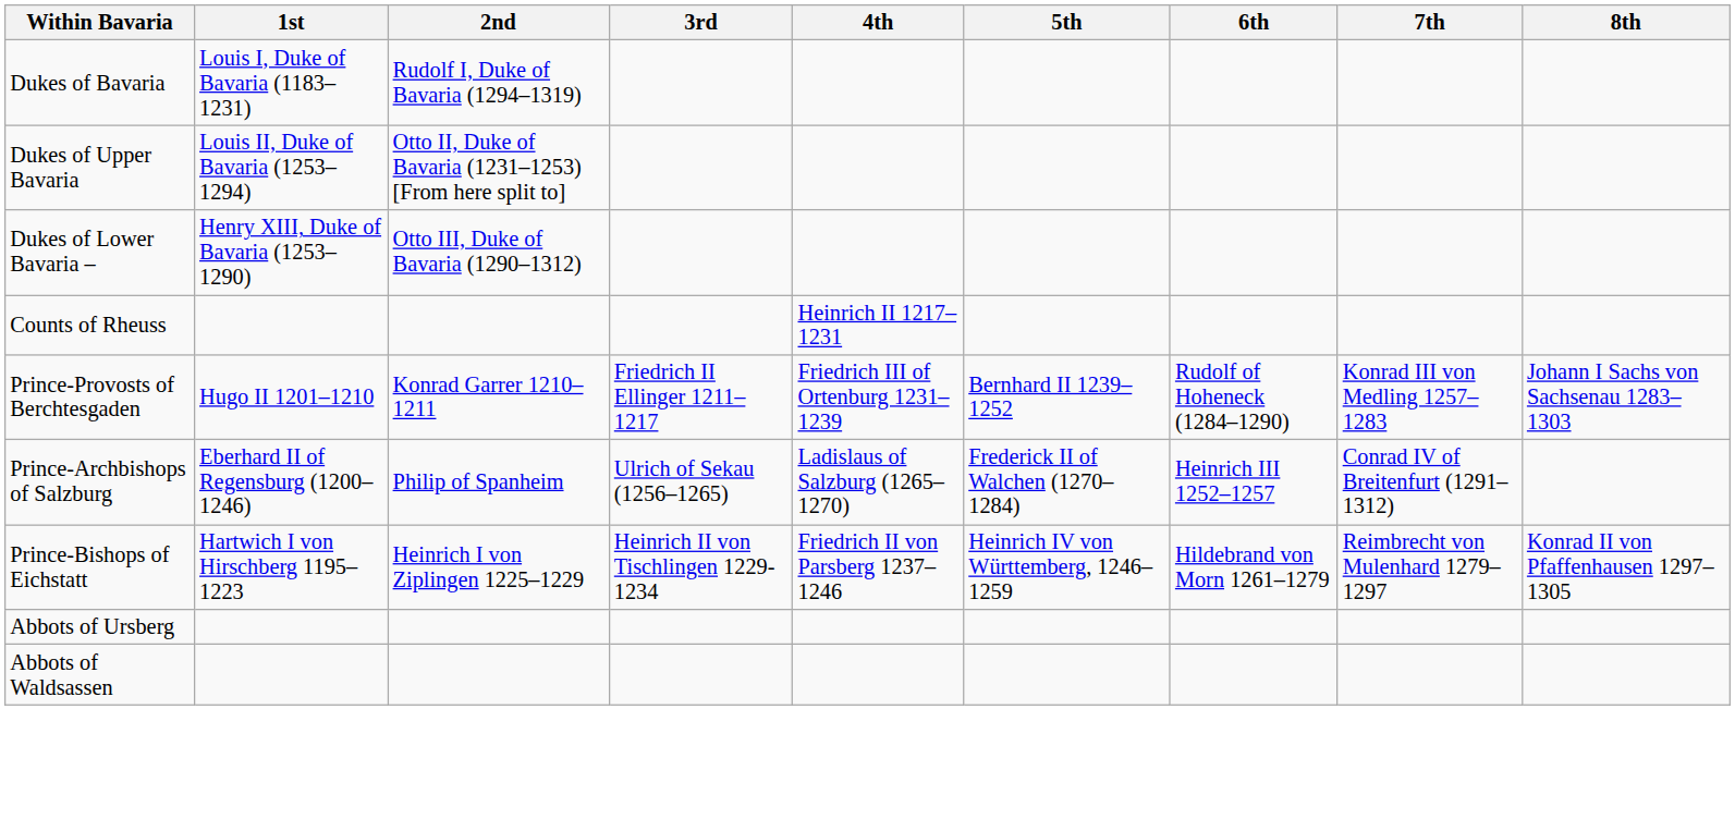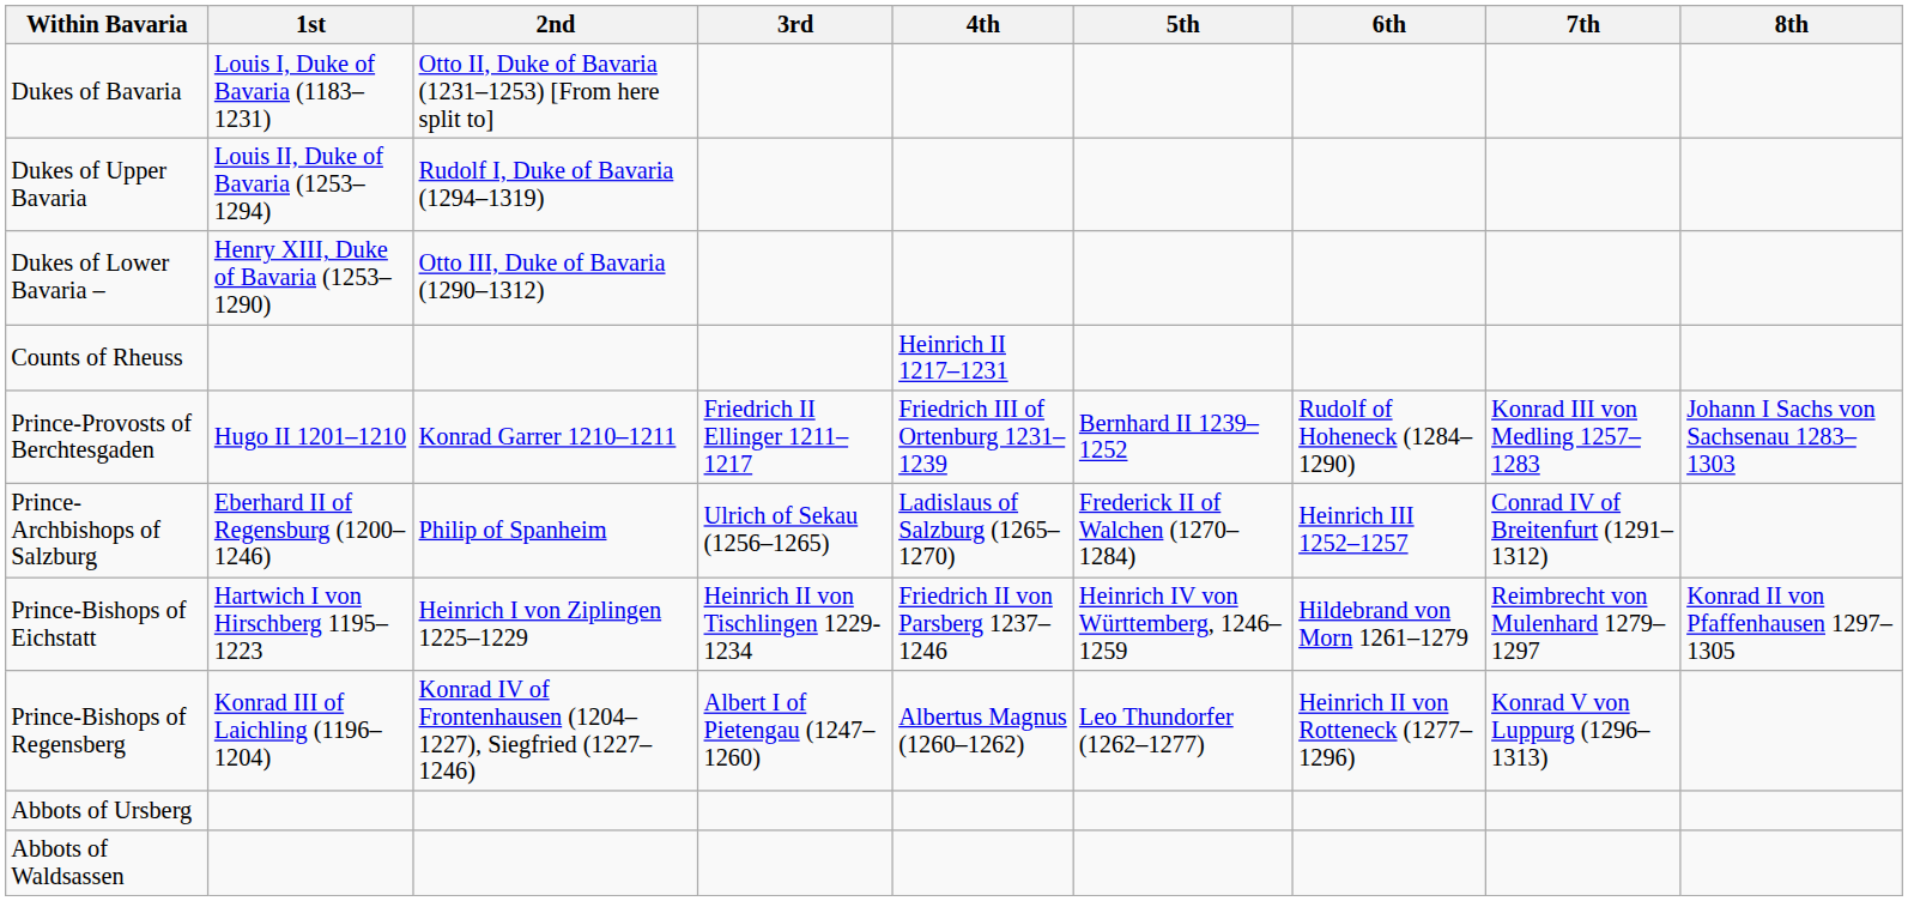Dukes of Bavaria | 2nd: Rudolf I, Duke of Bavaria (1294–1319) -> Otto II, Duke of Bavaria (1231–1253) [From here split to]
Dukes of Upper Bavaria | 2nd: Otto II, Duke of Bavaria (1231–1253) [From here split to] -> Rudolf I, Duke of Bavaria (1294–1319)
+ row: Prince-Bishops of Regensberg | Konrad III of Laichling (1196–1204) | Konrad IV of Frontenhausen (1204–1227), Siegfried (1227–1246) | Albert I of Pietengau (1247–1260) | Albertus Magnus (1260–1262) | Leo Thundorfer (1262–1277) | Heinrich II von Rotteneck (1277–1296) | Konrad V von Luppurg (1296–1313)
